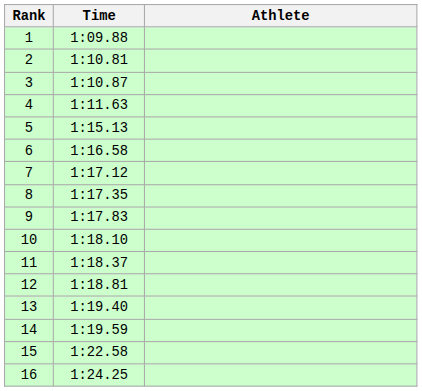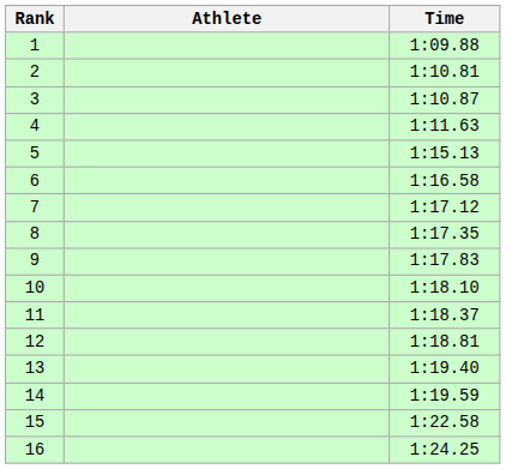columns swapped: Athlete <-> Time
